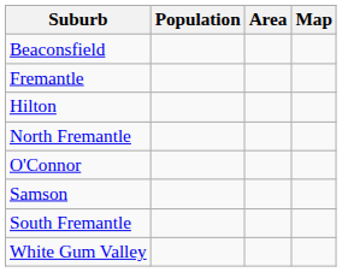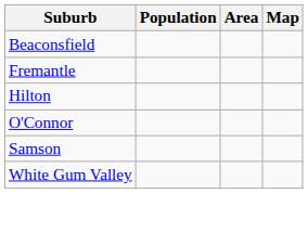- row: North Fremantle
- row: South Fremantle
